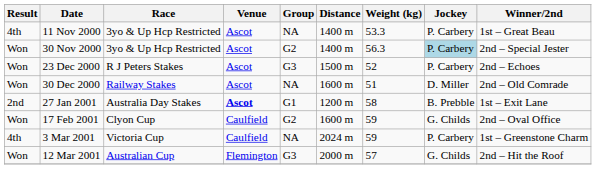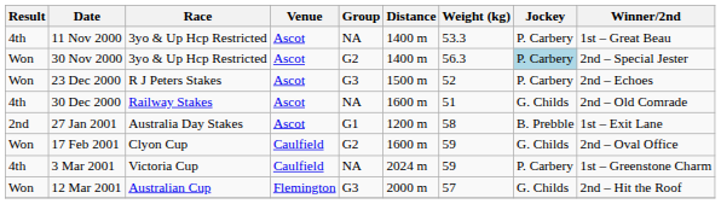30 Dec 2000 | Result: Won -> 4th
30 Dec 2000 | Jockey: D. Miller -> G. Childs
27 Jan 2001 | Venue: bold -> normal
